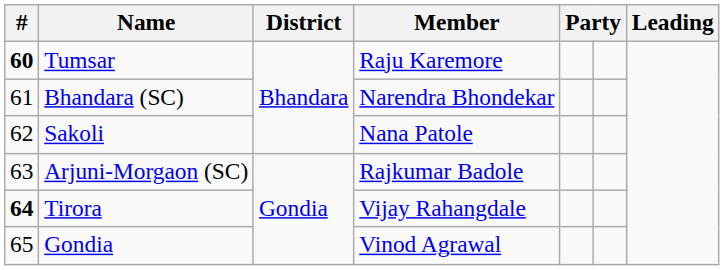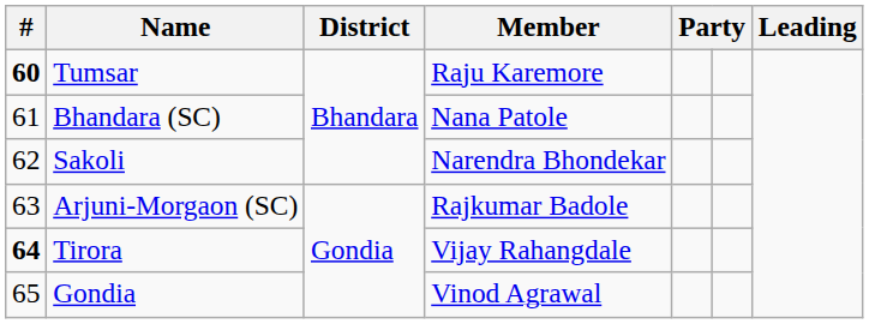Bhandara (SC) | Member: Narendra Bhondekar -> Nana Patole
Sakoli | Member: Nana Patole -> Narendra Bhondekar
